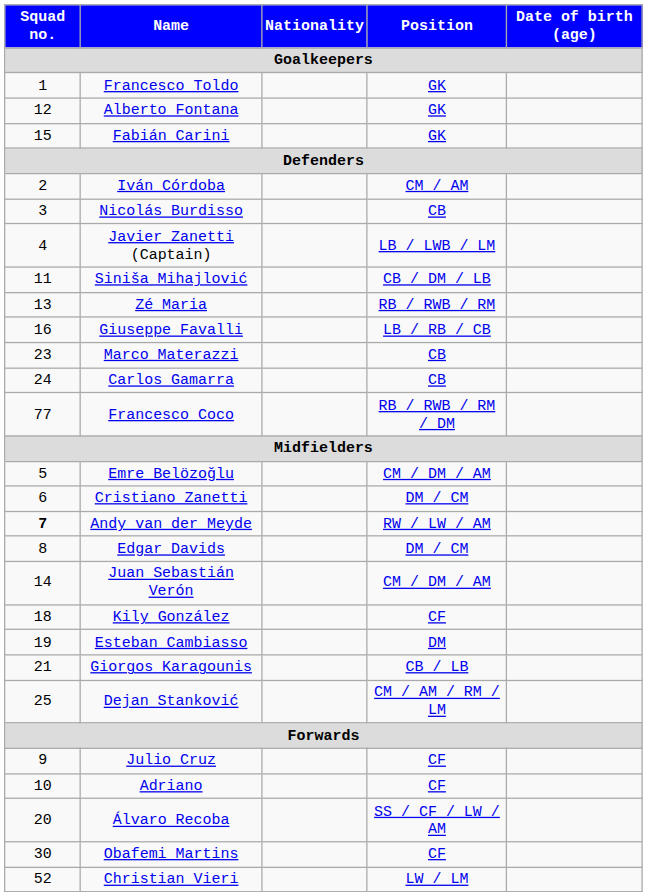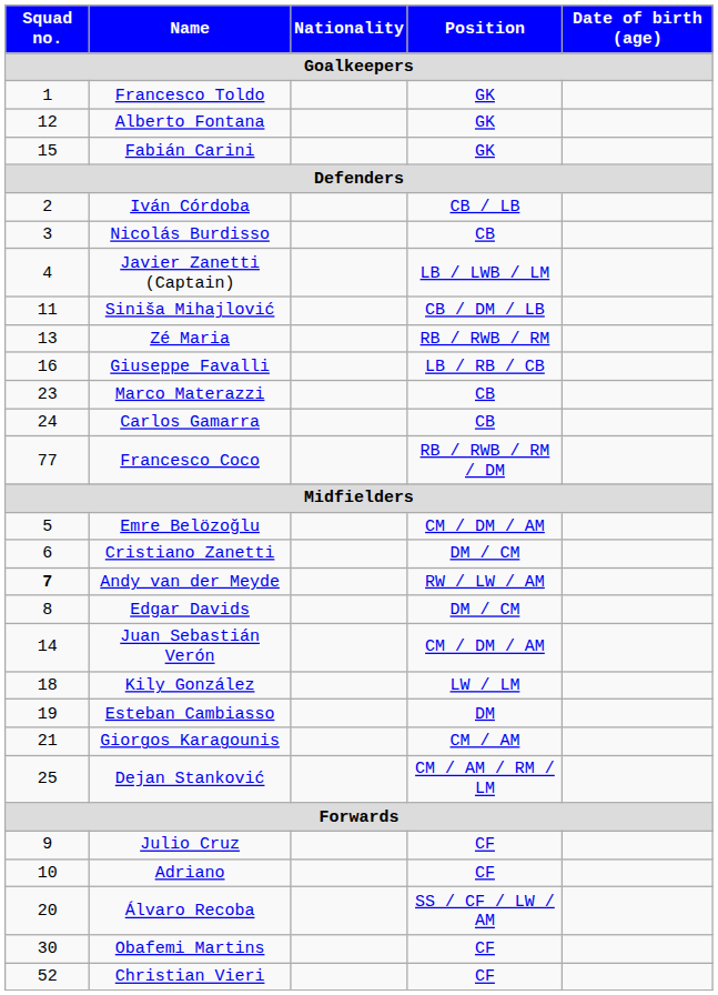Iván Córdoba | Position / Goalkeepers: CM / AM -> CB / LB
Kily González | Position / Goalkeepers: CF -> LW / LM
Giorgos Karagounis | Position / Goalkeepers: CB / LB -> CM / AM
Christian Vieri | Position / Goalkeepers: LW / LM -> CF
